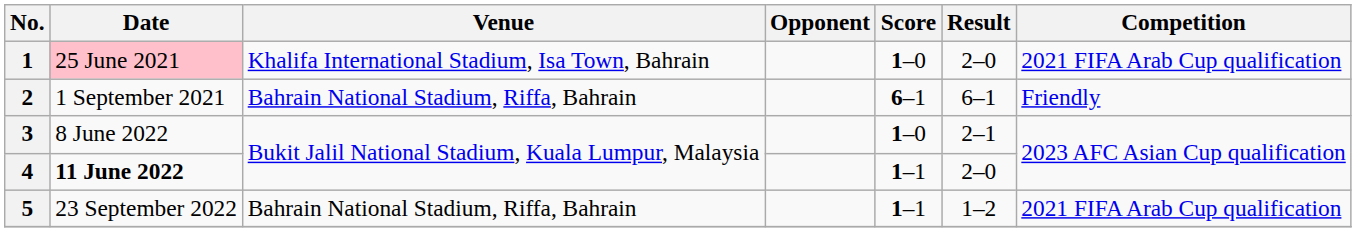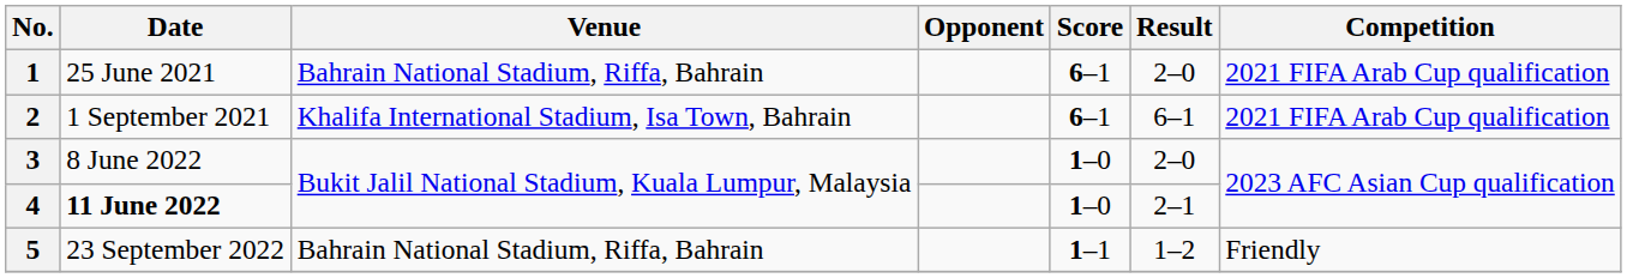1 | Date: pink background -> no background
1 | Venue: Khalifa International Stadium, Isa Town, Bahrain -> Bahrain National Stadium, Riffa, Bahrain
1 | Score: 1–0 -> 6–1
2 | Venue: Bahrain National Stadium, Riffa, Bahrain -> Khalifa International Stadium, Isa Town, Bahrain
2 | Competition: Friendly -> 2021 FIFA Arab Cup qualification
3 | Result: 2–1 -> 2–0
4 | Score: 1–1 -> 1–0
4 | Result: 2–0 -> 2–1
5 | Competition: 2021 FIFA Arab Cup qualification -> Friendly
